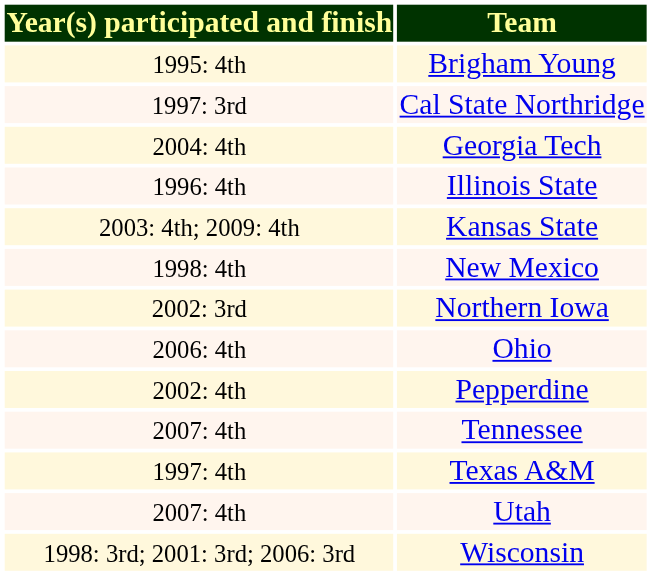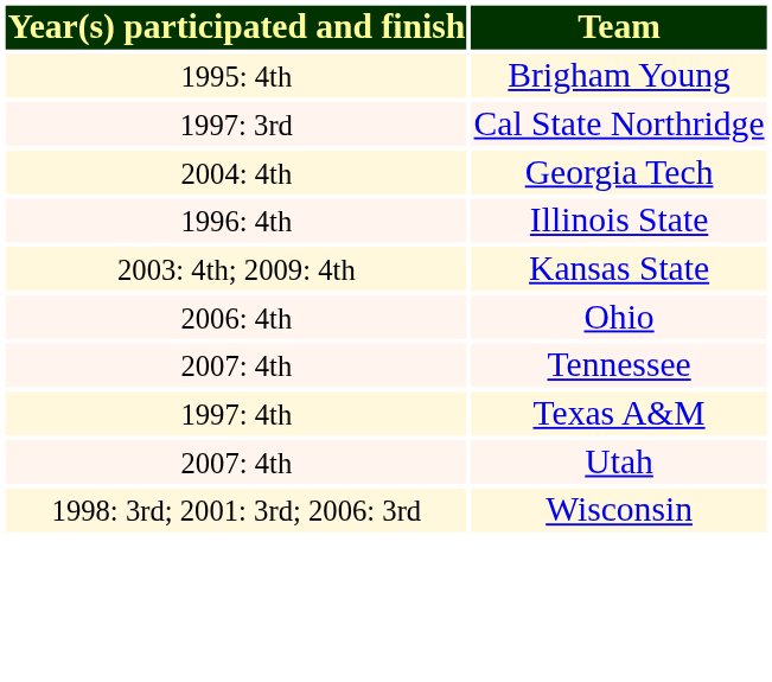- row: 1998: 4th | New Mexico
- row: 2002: 3rd | Northern Iowa
- row: 2002: 4th | Pepperdine
